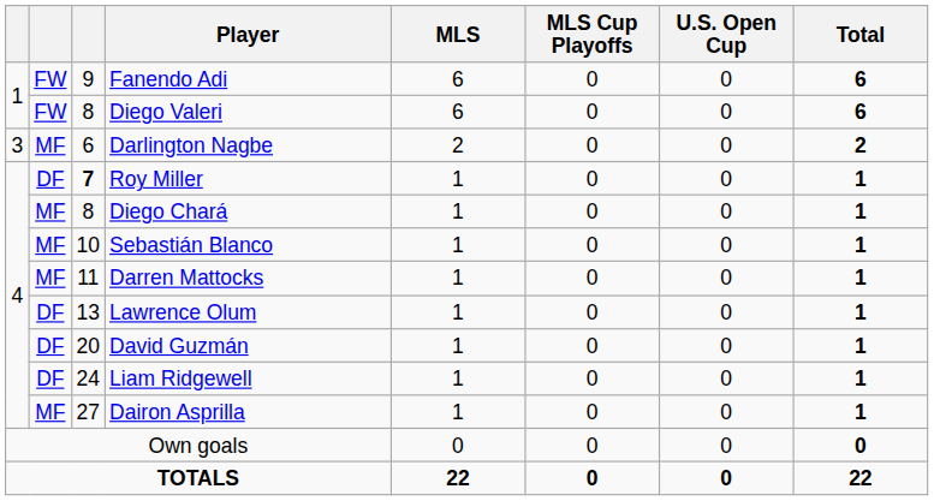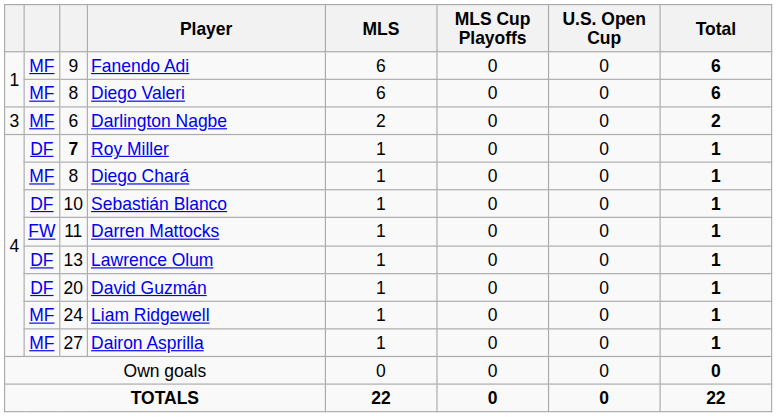Fanendo Adi | column 2: FW -> MF
Diego Valeri | column 2: FW -> MF
Sebastián Blanco | column 2: MF -> DF
Darren Mattocks | column 2: MF -> FW
Liam Ridgewell | column 2: DF -> MF
